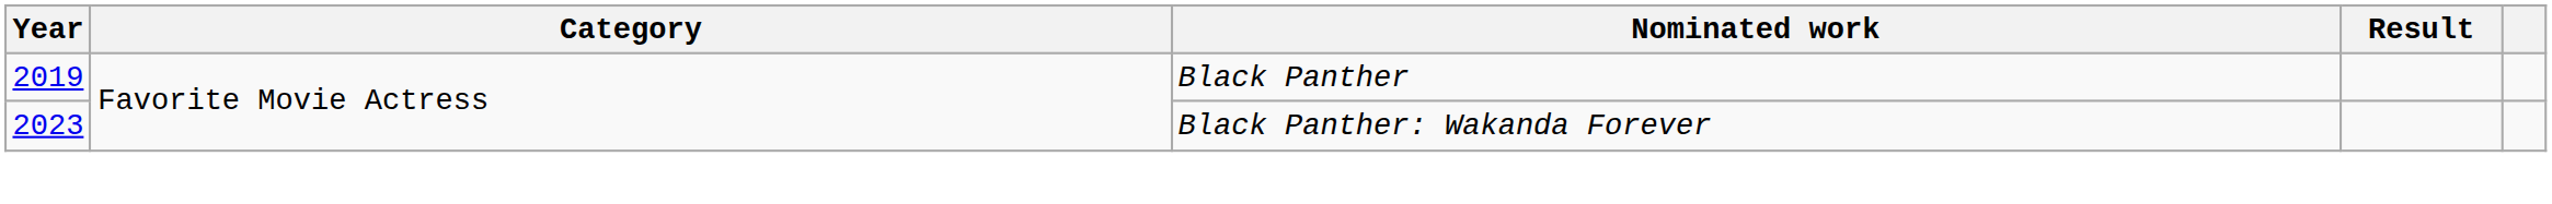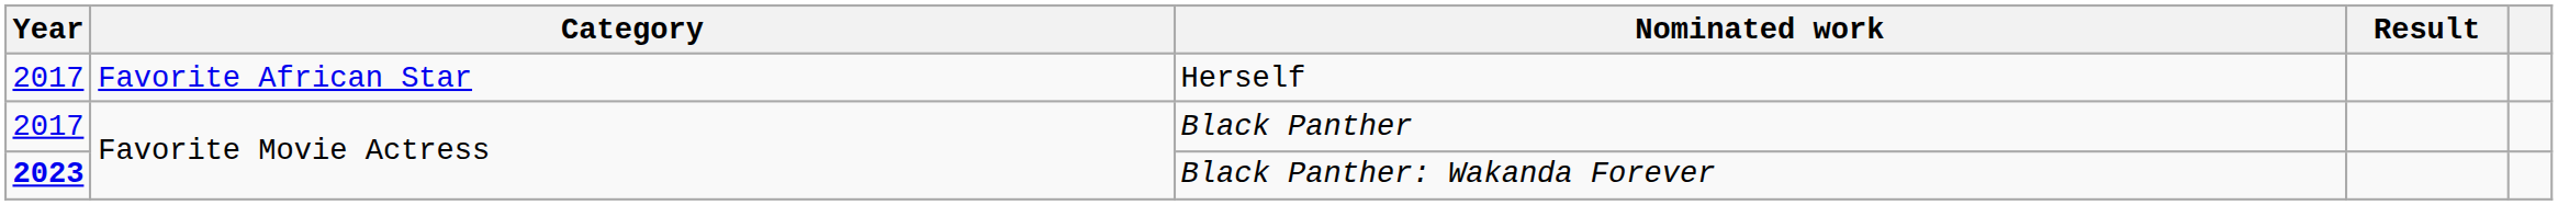+ row: 2017 | Favorite African Star | Herself
Black Panther | Year: 2019 -> 2017
Black Panther: Wakanda Forever | Year: normal -> bold
